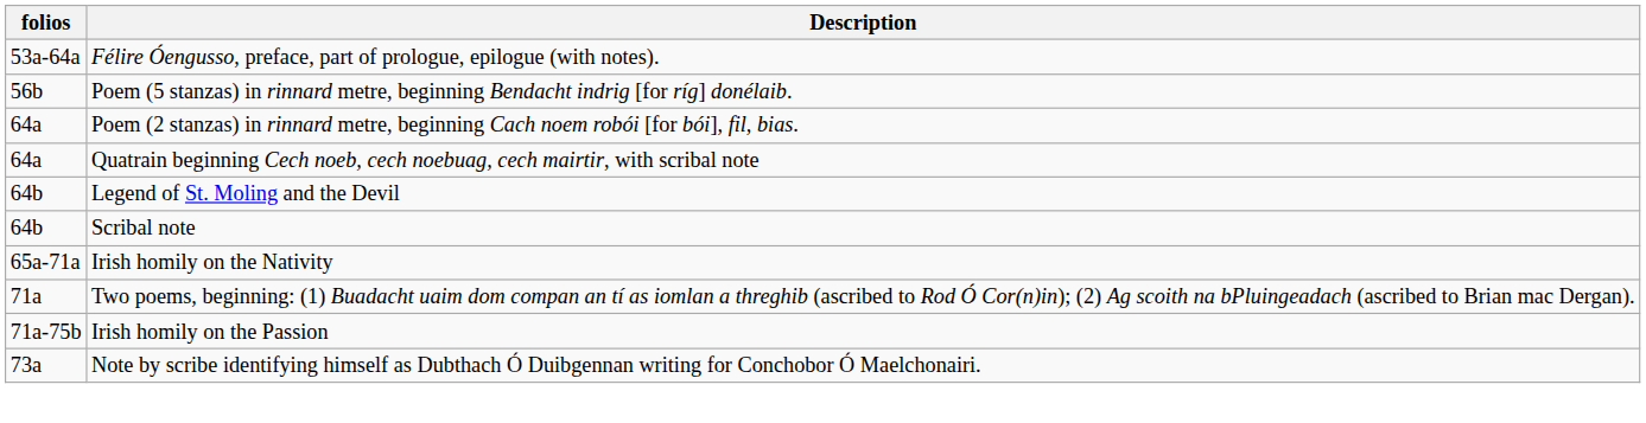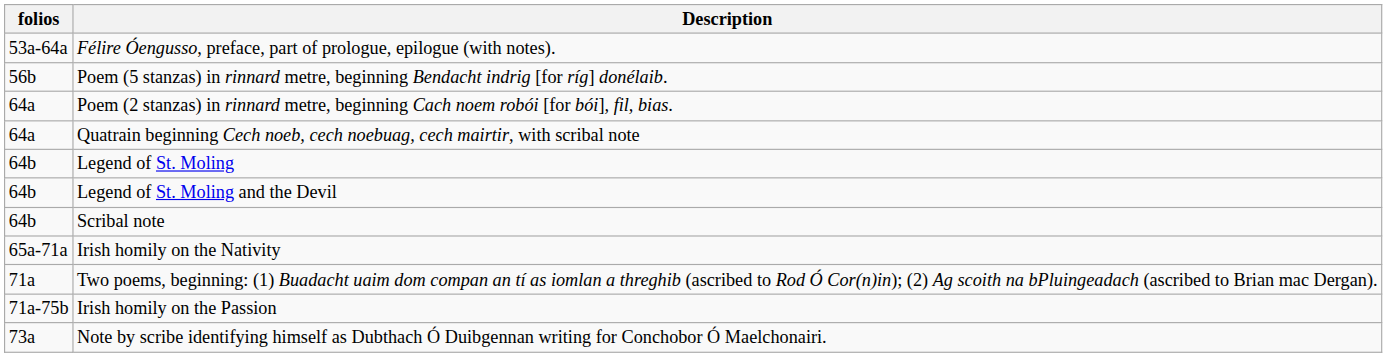+ row: 64b | Legend of St. Moling
